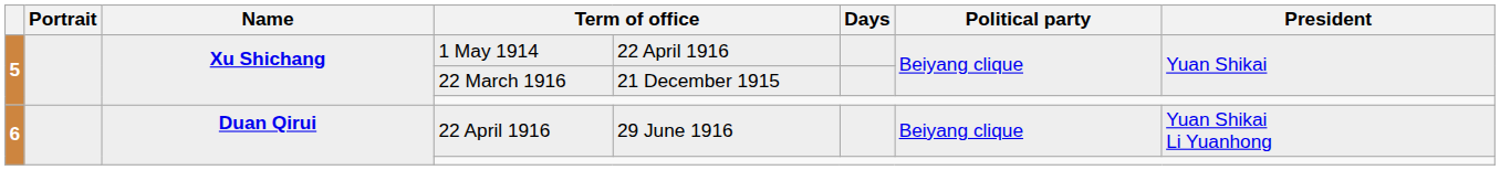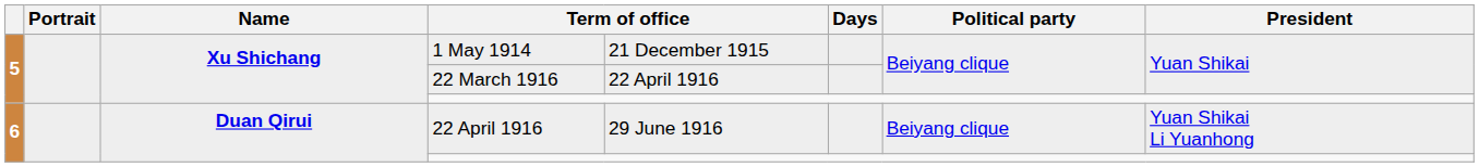1 May 1914 | column 5: 22 April 1916 -> 21 December 1915
22 March 1916 | column 5: 21 December 1915 -> 22 April 1916
